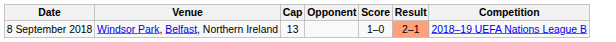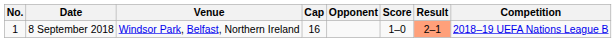+ column: No. | 1
8 September 2018 | Cap: 13 -> 16
